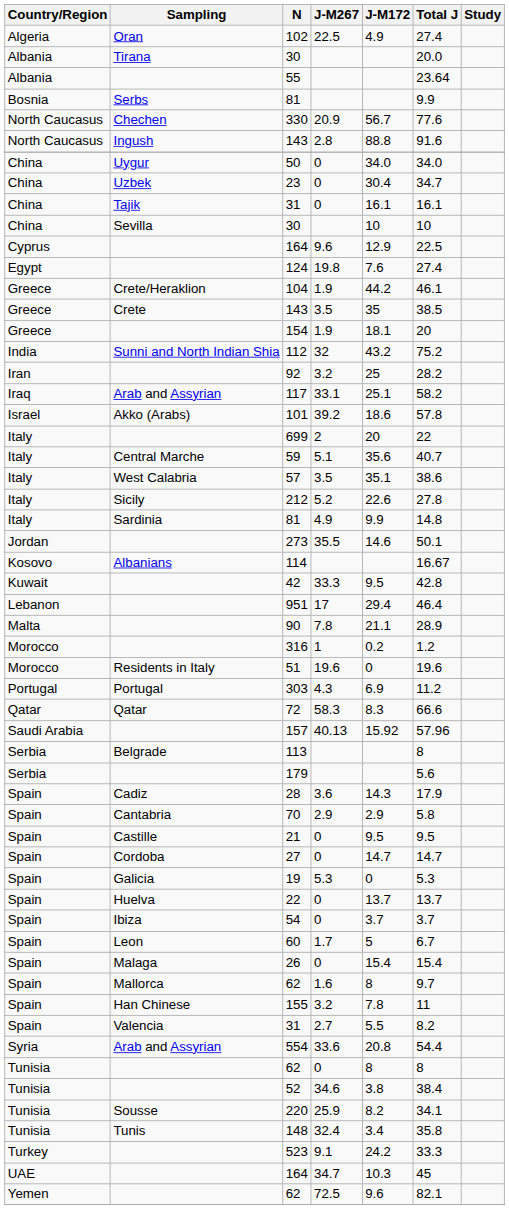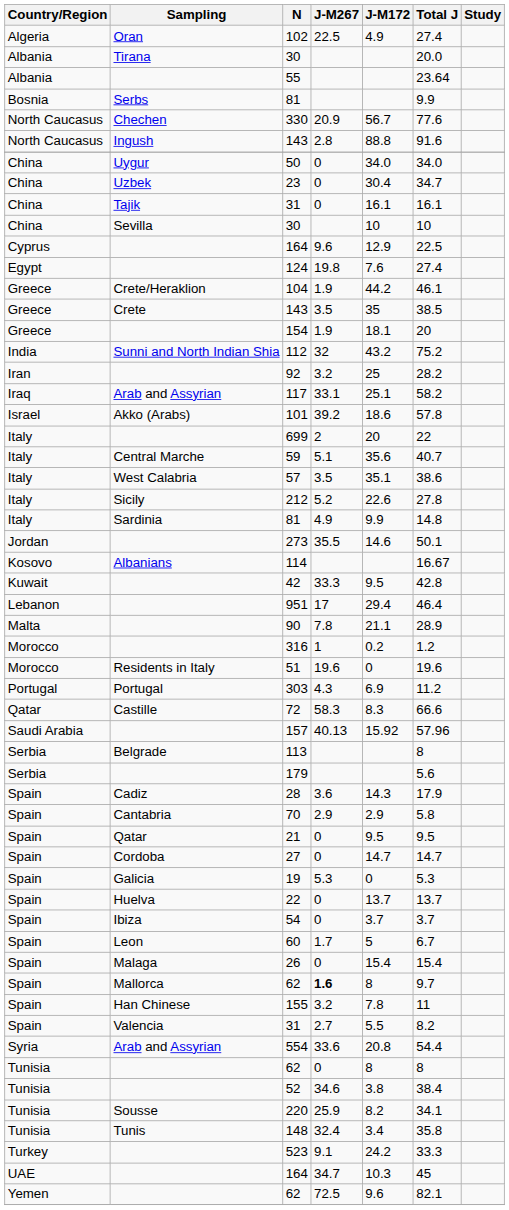72 | Sampling: Qatar -> Castille
21 | Sampling: Castille -> Qatar
Spain / 62 | J-M267: normal -> bold
